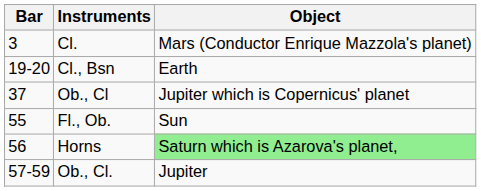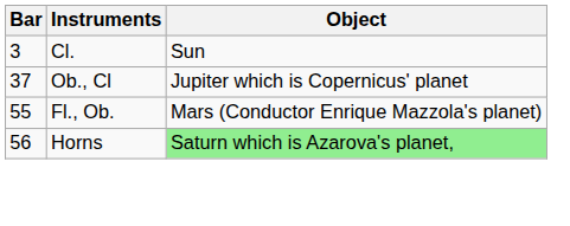Cl. | Object: Mars (Conductor Enrique Mazzola's planet) -> Sun
- row: 19-20 | Cl., Bsn | Earth
Fl., Ob. | Object: Sun -> Mars (Conductor Enrique Mazzola's planet)
- row: 57-59 | Ob., Cl. | Jupiter
